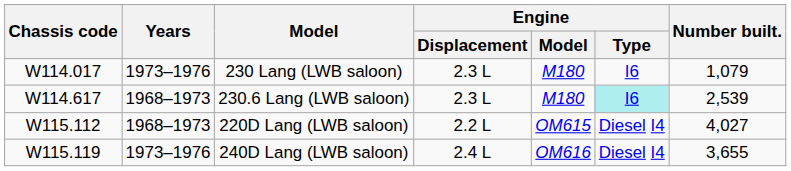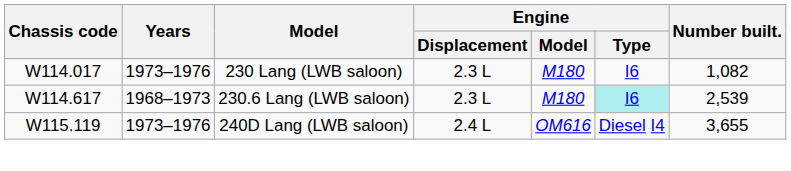230 Lang (LWB saloon) | Number built.: 1,079 -> 1,082
- row: W115.112 | 1968–1973 | 220D Lang (LWB saloon) | 2.2 L | OM615 | Diesel I4 | 4,027
